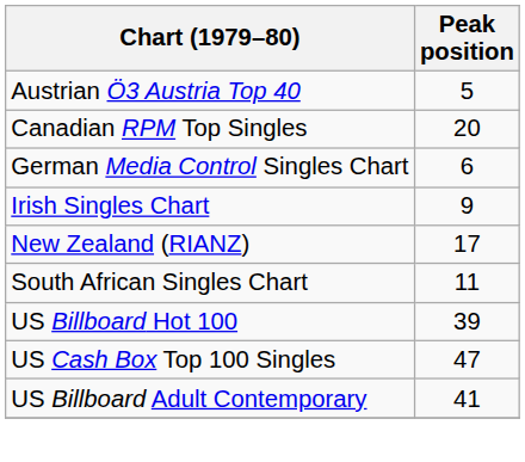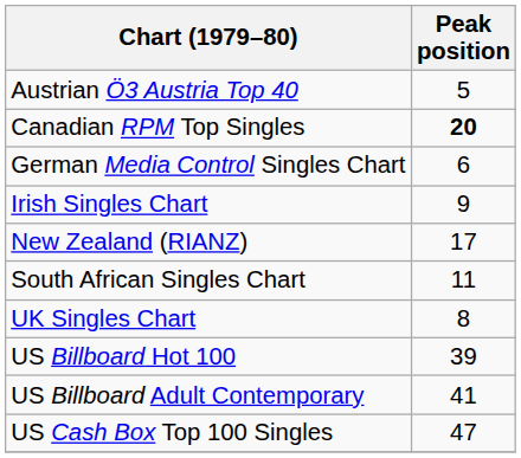Canadian RPM Top Singles | Peak position: normal -> bold
+ row: UK Singles Chart | 8
rows swapped: US Billboard Adult Contemporary <-> US Cash Box Top 100 Singles
